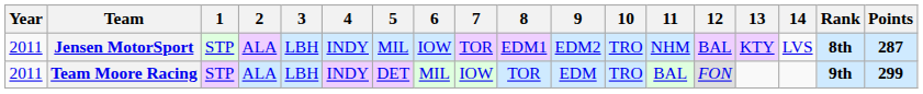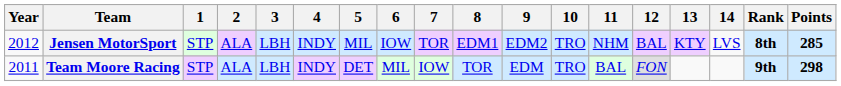Jensen MotorSport | Year: 2011 -> 2012
Jensen MotorSport | Points: 287 -> 285
Team Moore Racing | Points: 299 -> 298
